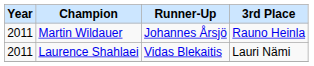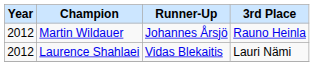Martin Wildauer | Year: 2011 -> 2012
Laurence Shahlaei | Year: 2011 -> 2012
